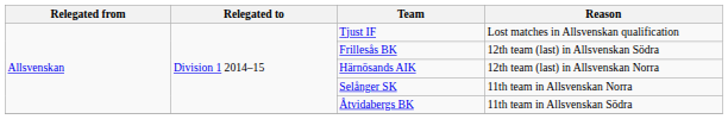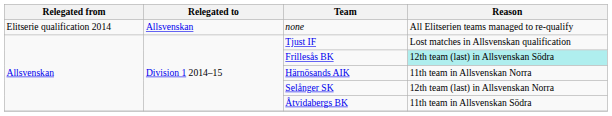+ row: Elitserie qualification 2014 | Allsvenskan | none | All Elitserien teams managed to re-qualify
Frillesås BK | Reason: no background -> paleturquoise background
Härnösands AIK | Reason: 12th team (last) in Allsvenskan Norra -> 11th team in Allsvenskan Norra
Selånger SK | Reason: 11th team in Allsvenskan Norra -> 12th team (last) in Allsvenskan Norra
